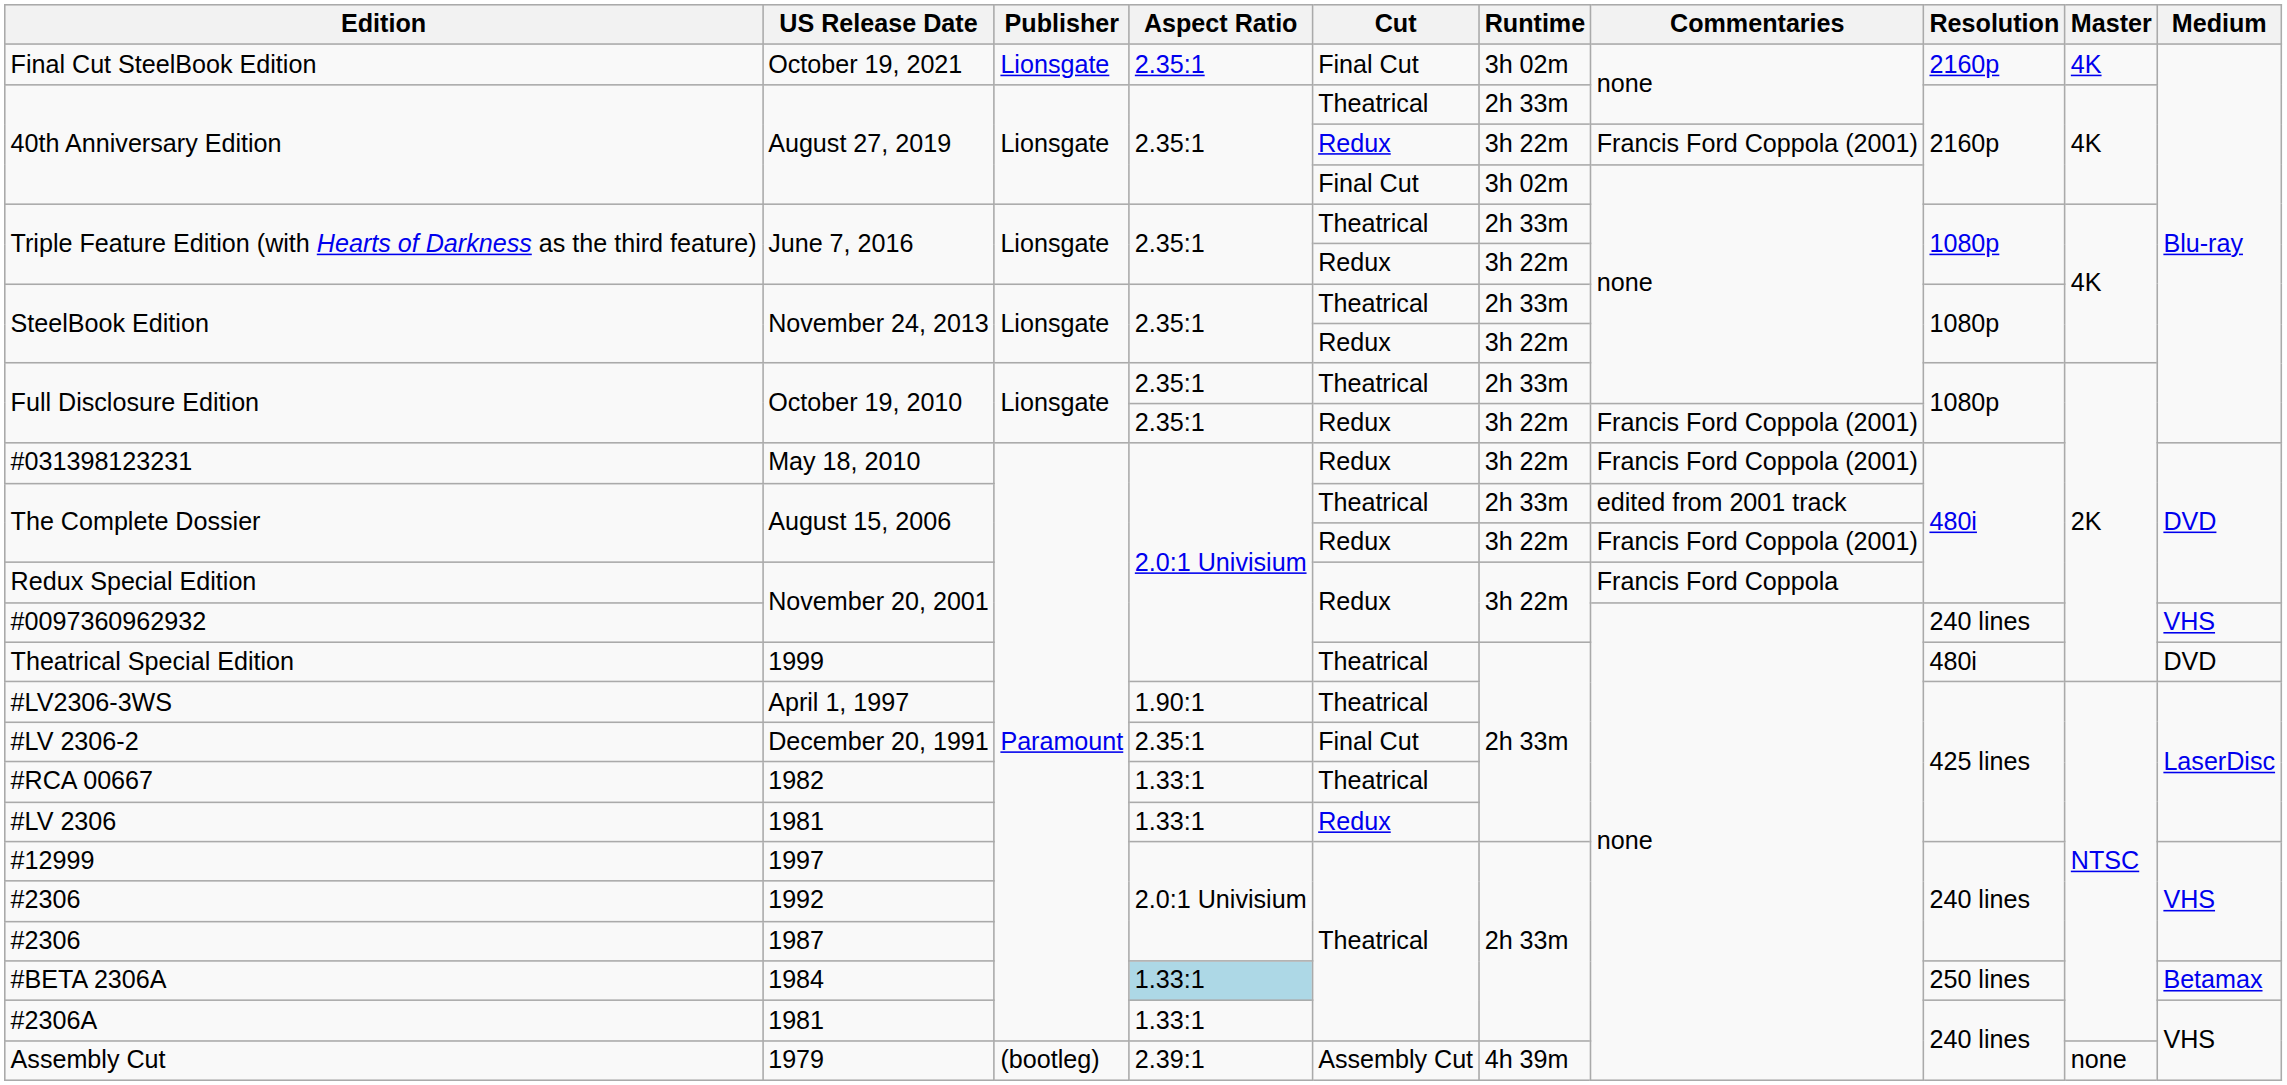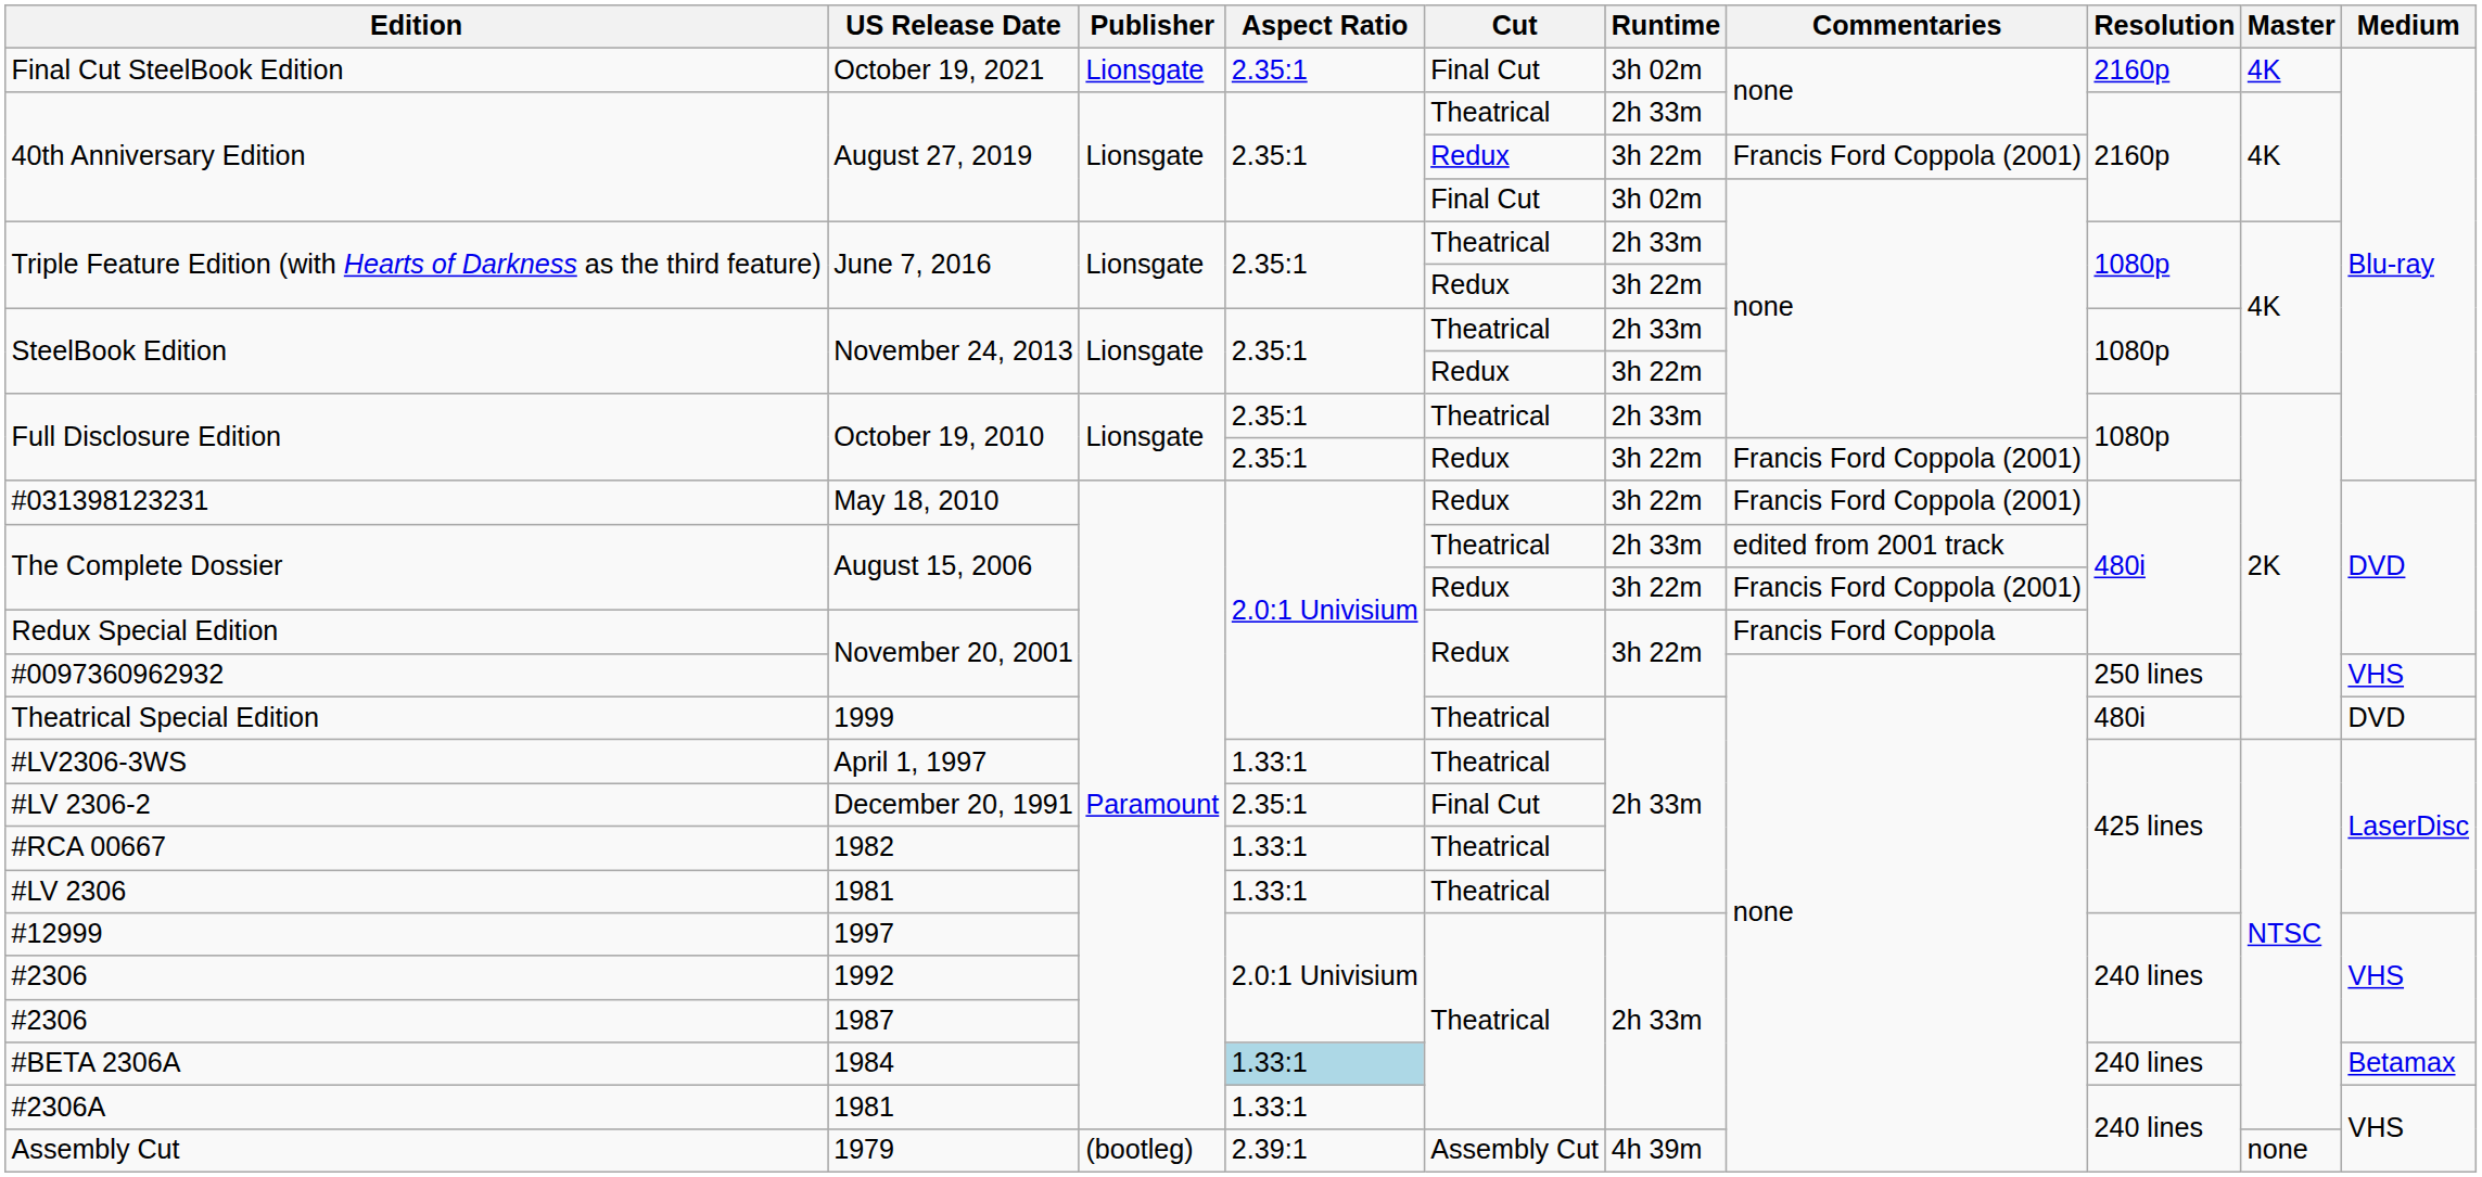#0097360962932 | Resolution: 240 lines -> 250 lines
#LV2306-3WS | Aspect Ratio: 1.90:1 -> 1.33:1
#LV 2306 | Cut: Redux -> Theatrical
#BETA 2306A | Resolution: 250 lines -> 240 lines
